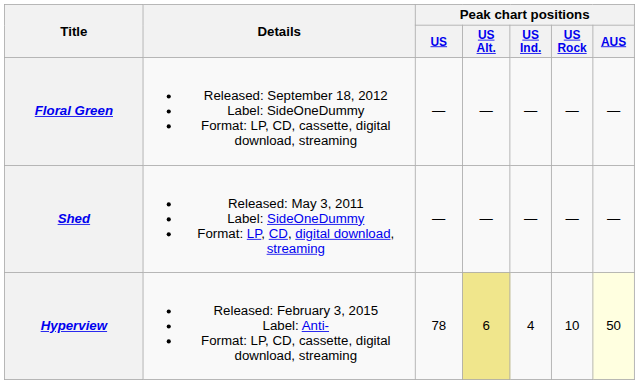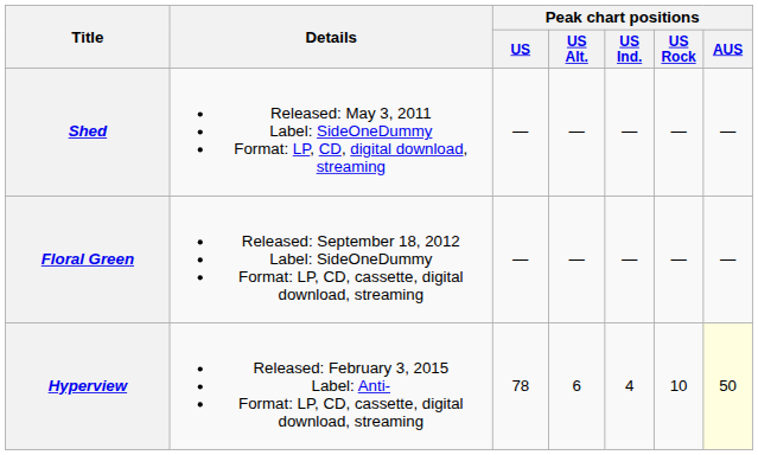rows swapped: Shed <-> Floral Green
Hyperview | Peak chart positions / US Alt.: khaki background -> no background
